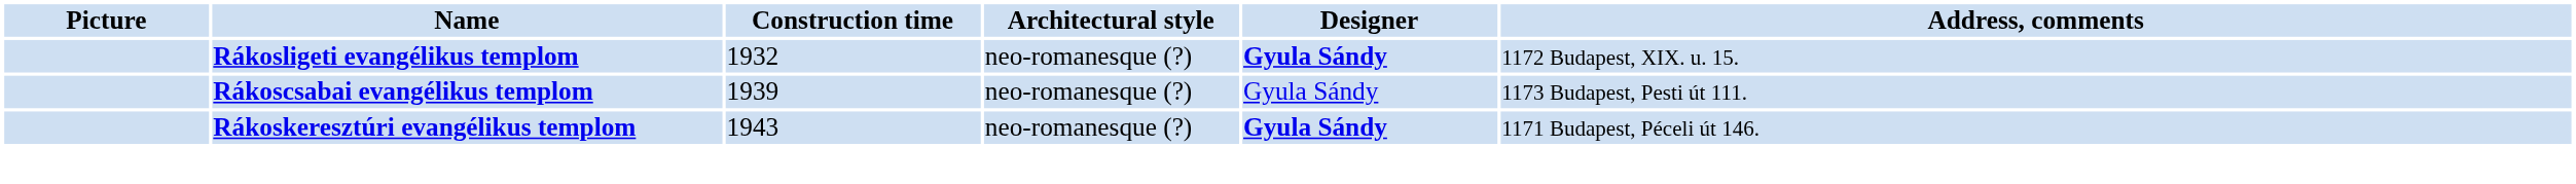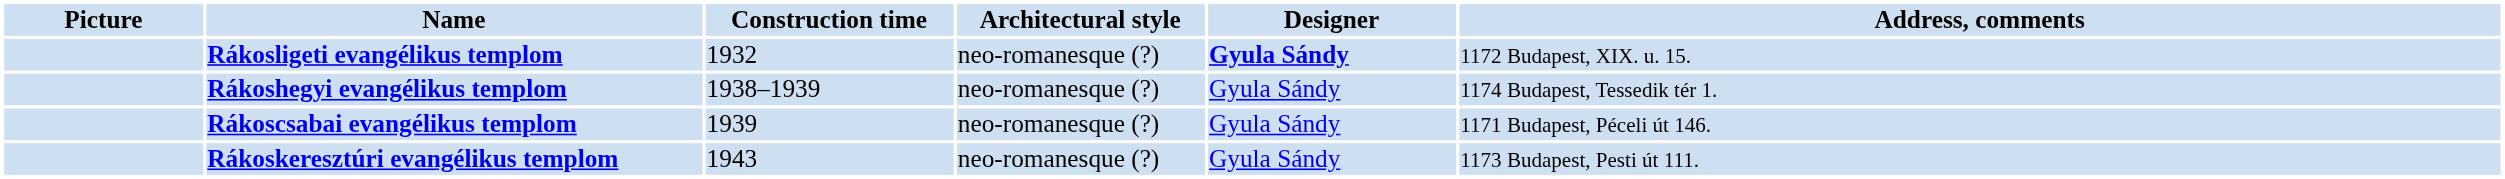+ row: Rákoshegyi evangélikus templom | 1938–1939 | neo-romanesque (?) | Gyula Sándy | 1174 Budapest, Tessedik tér 1.
Rákoscsabai evangélikus templom | Address, comments: 1173 Budapest, Pesti út 111. -> 1171 Budapest, Péceli út 146.
Rákoskeresztúri evangélikus templom | Designer: bold -> normal
Rákoskeresztúri evangélikus templom | Address, comments: 1171 Budapest, Péceli út 146. -> 1173 Budapest, Pesti út 111.
